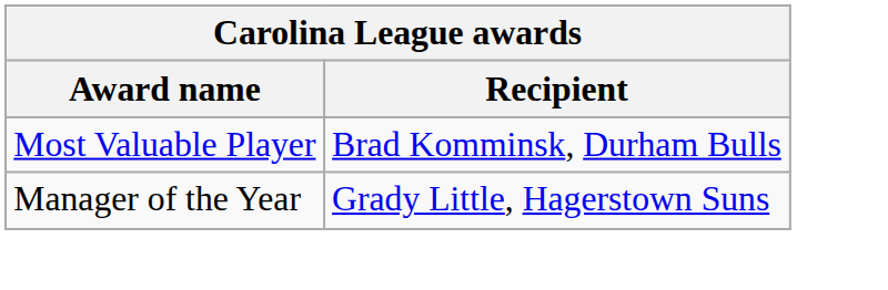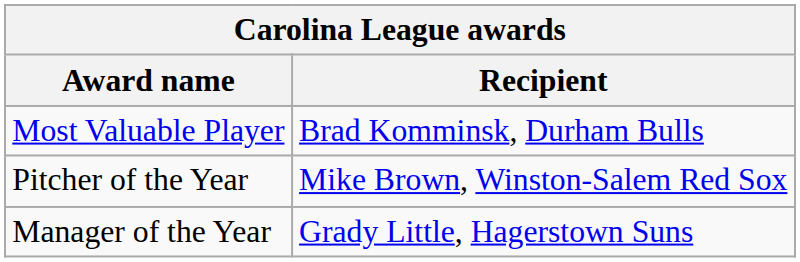+ row: Pitcher of the Year | Mike Brown, Winston-Salem Red Sox
